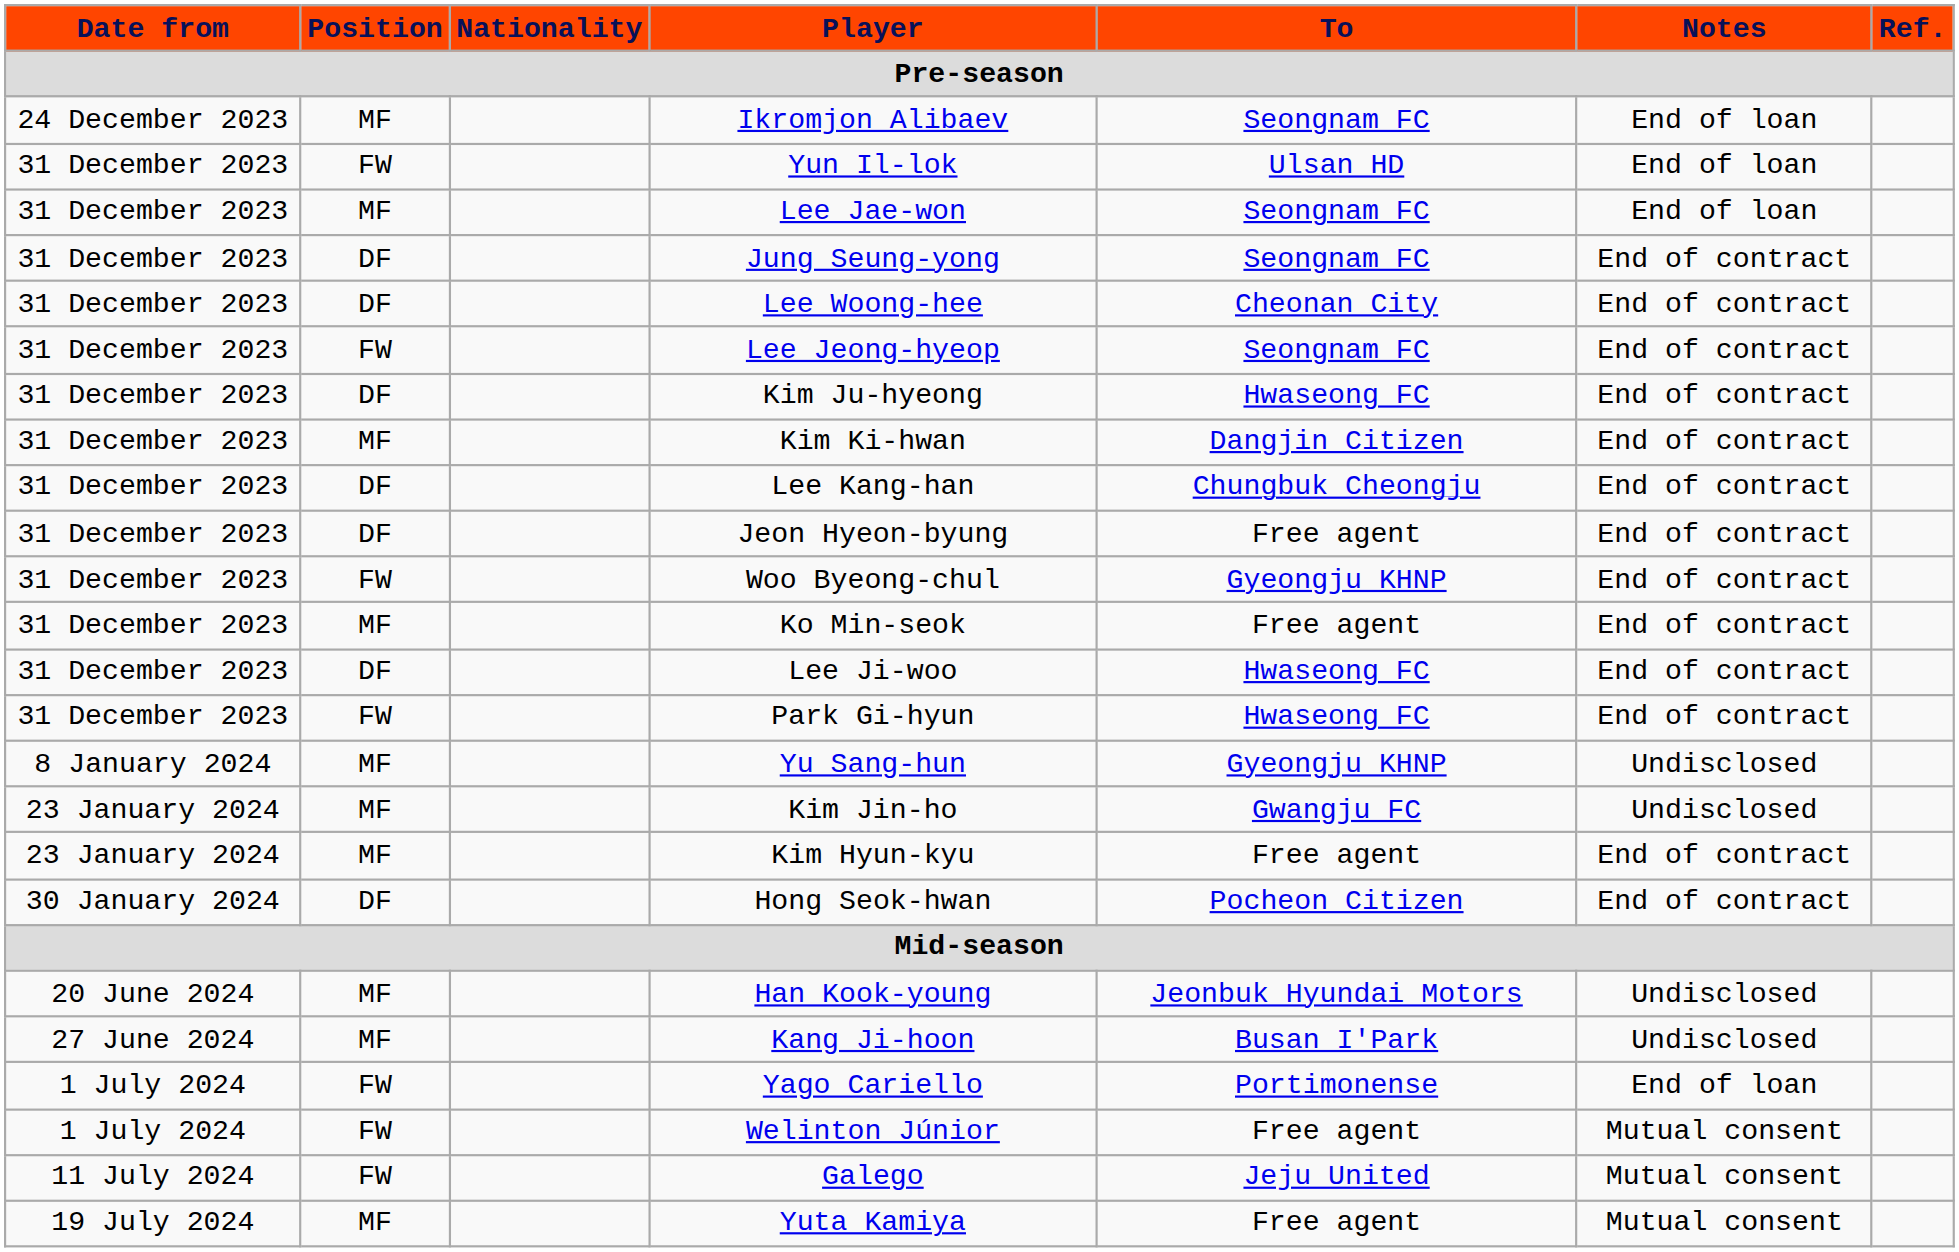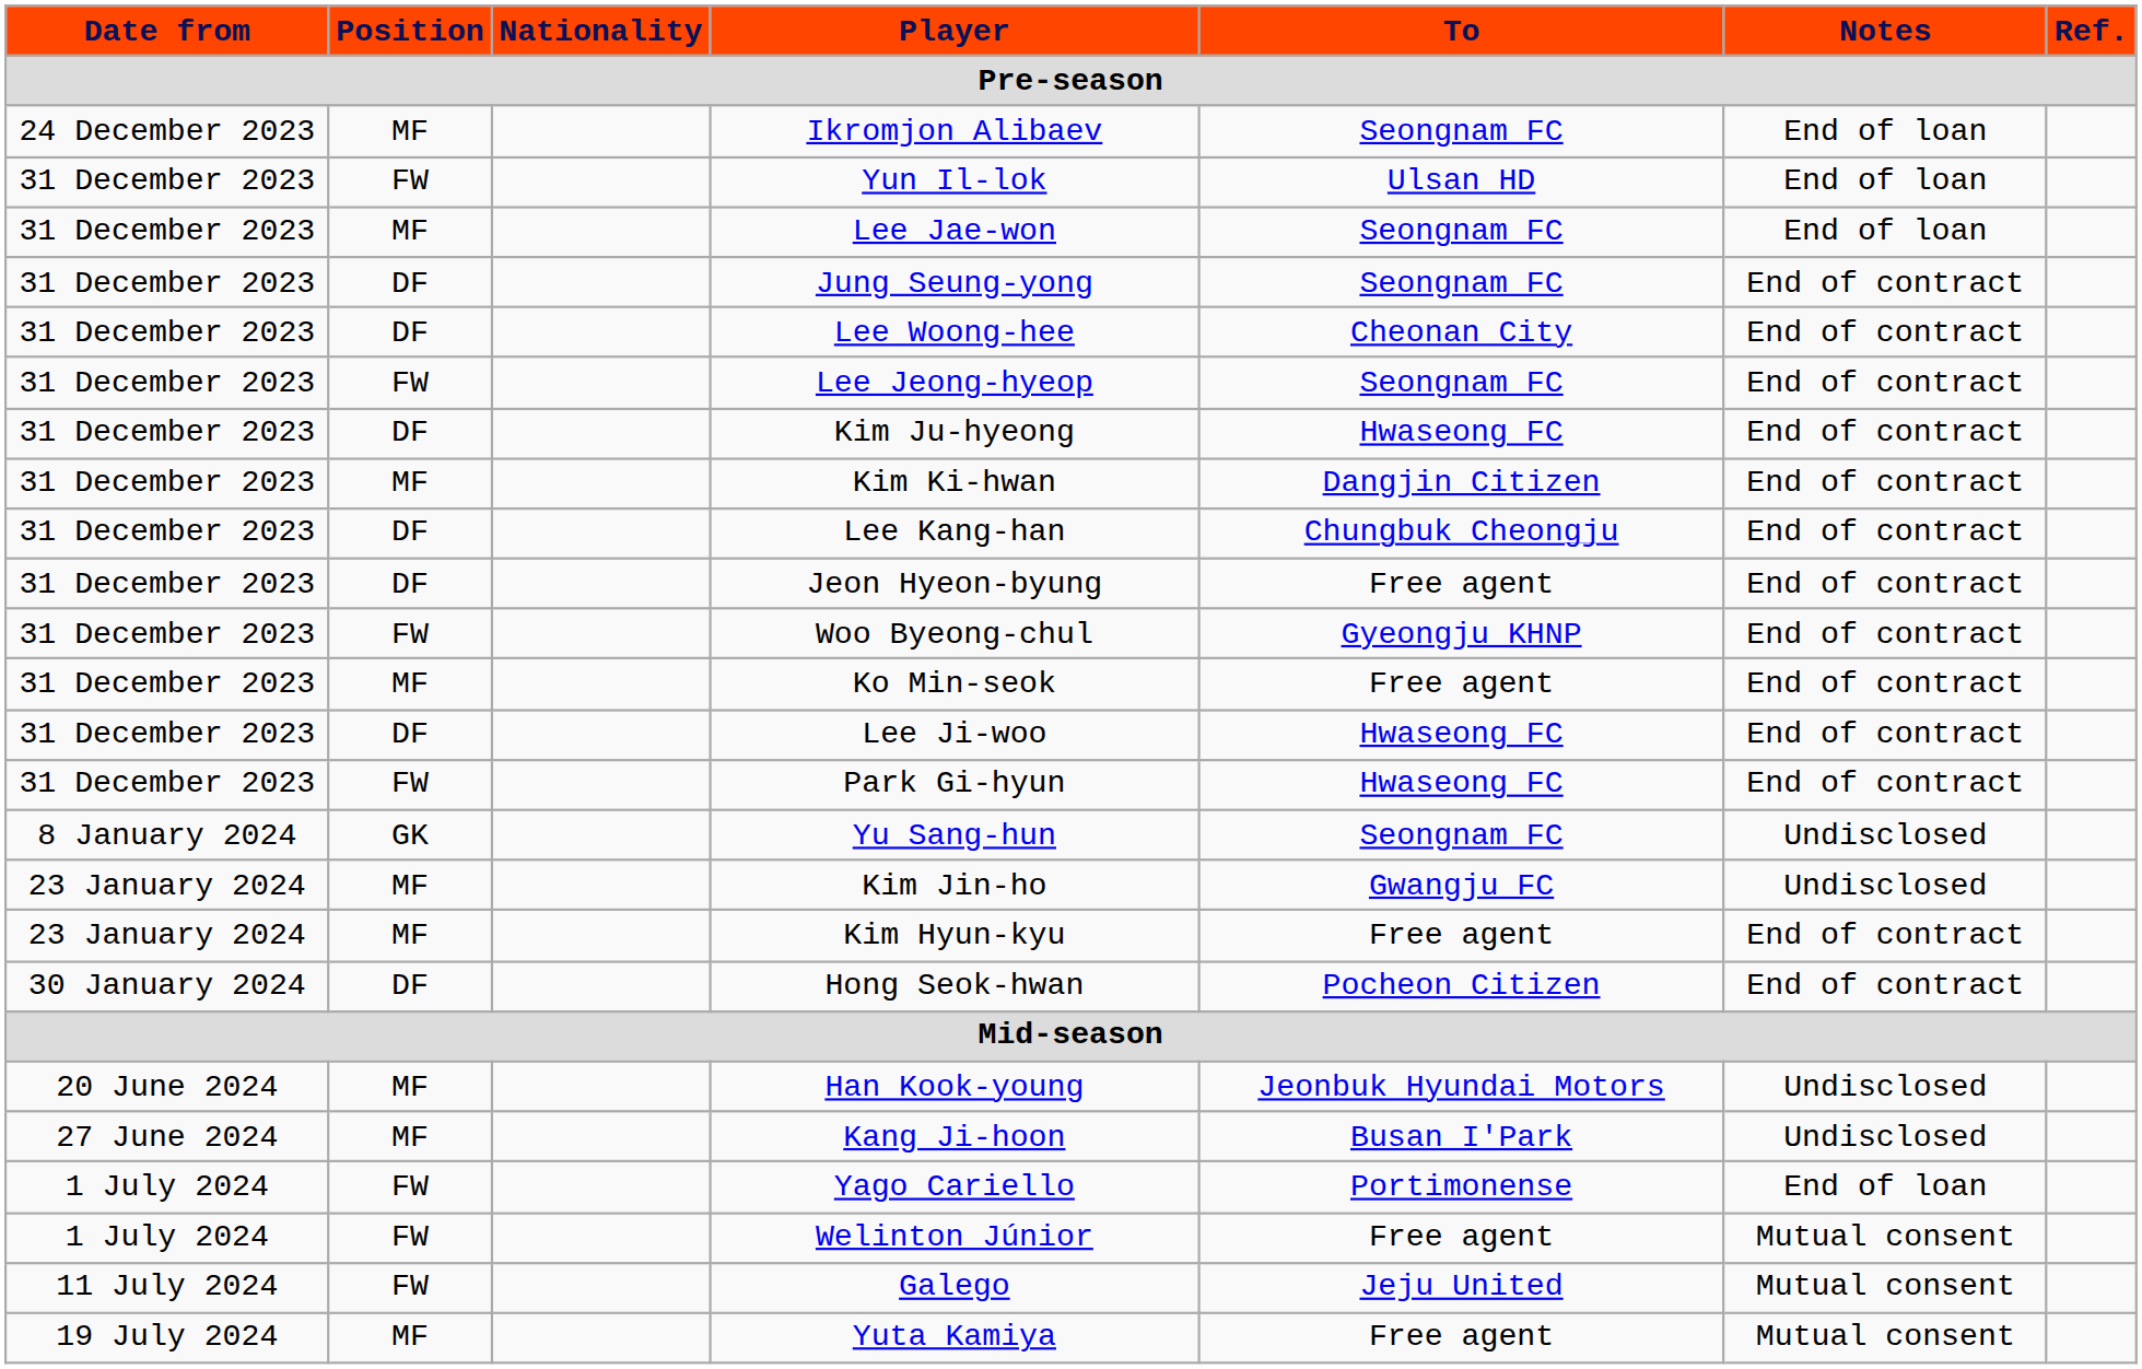Yu Sang-hun | Position: MF -> GK
Yu Sang-hun | To: Gyeongju KHNP -> Seongnam FC
